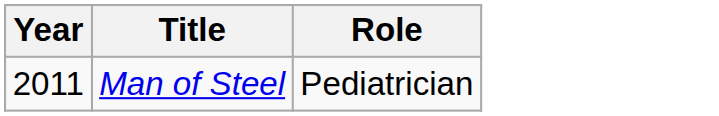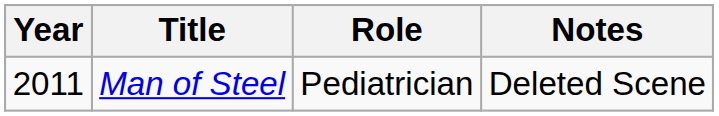+ column: Notes | Deleted Scene
